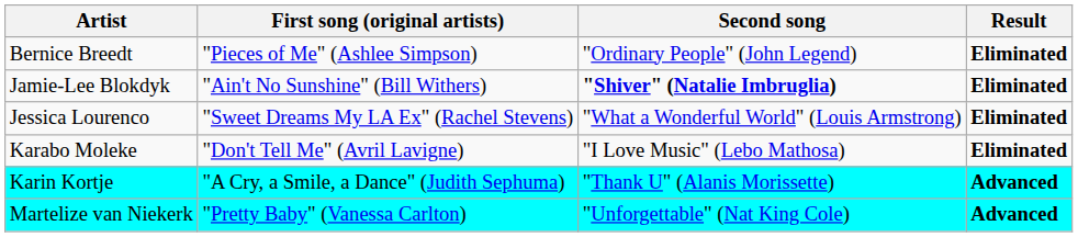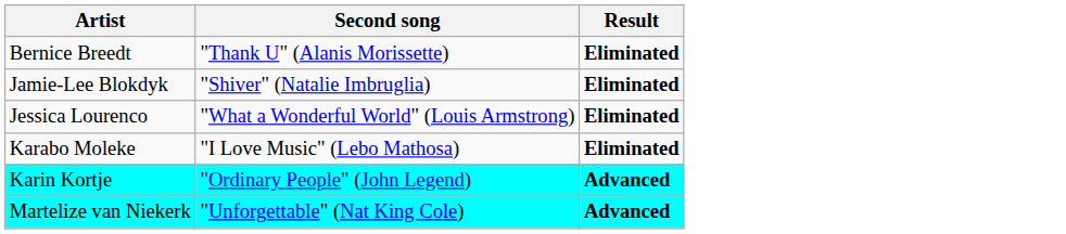- column: First song (original artists) | "Pieces of Me" (Ashlee Simpson) | "Ain't No Sunshine" (Bill Withers) | "Sweet Dreams My LA Ex" (Rachel Stevens) | "Don't Tell Me" (Avril Lavigne) | "A Cry, a Smile, a Dance" (Judith Sephuma) | "Pretty Baby" (Vanessa Carlton)
Bernice Breedt | Second song: "Ordinary People" (John Legend) -> "Thank U" (Alanis Morissette)
Jamie-Lee Blokdyk | Second song: bold -> normal
Karin Kortje | Second song: "Thank U" (Alanis Morissette) -> "Ordinary People" (John Legend)
